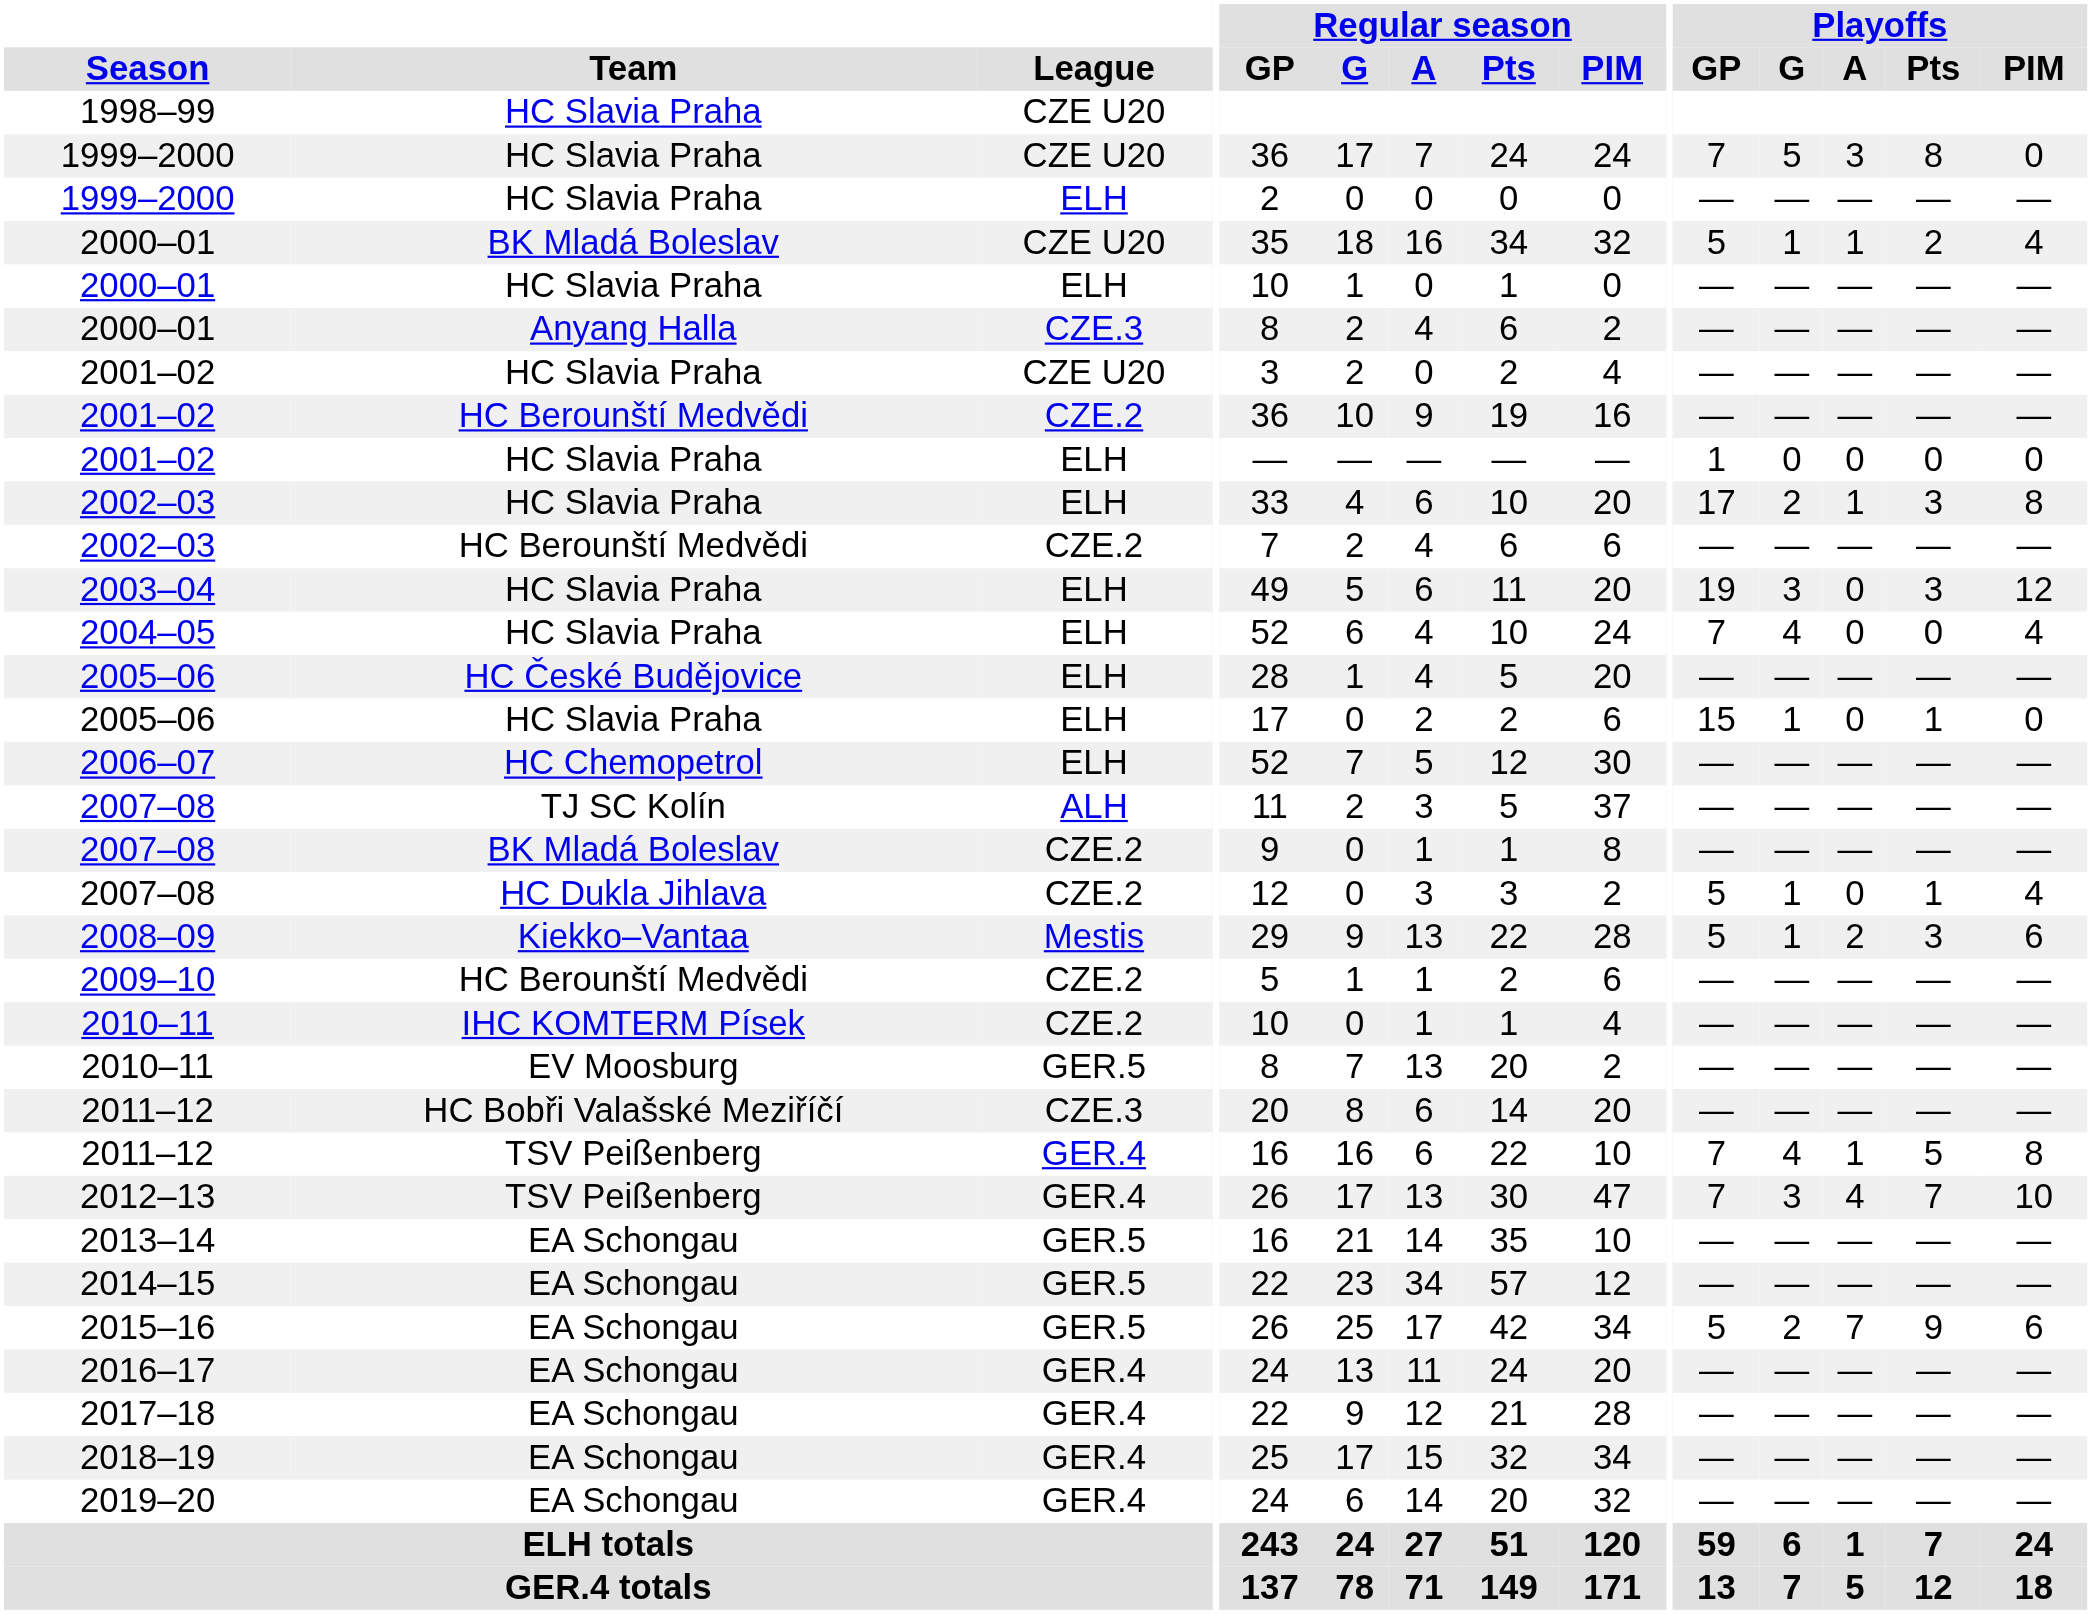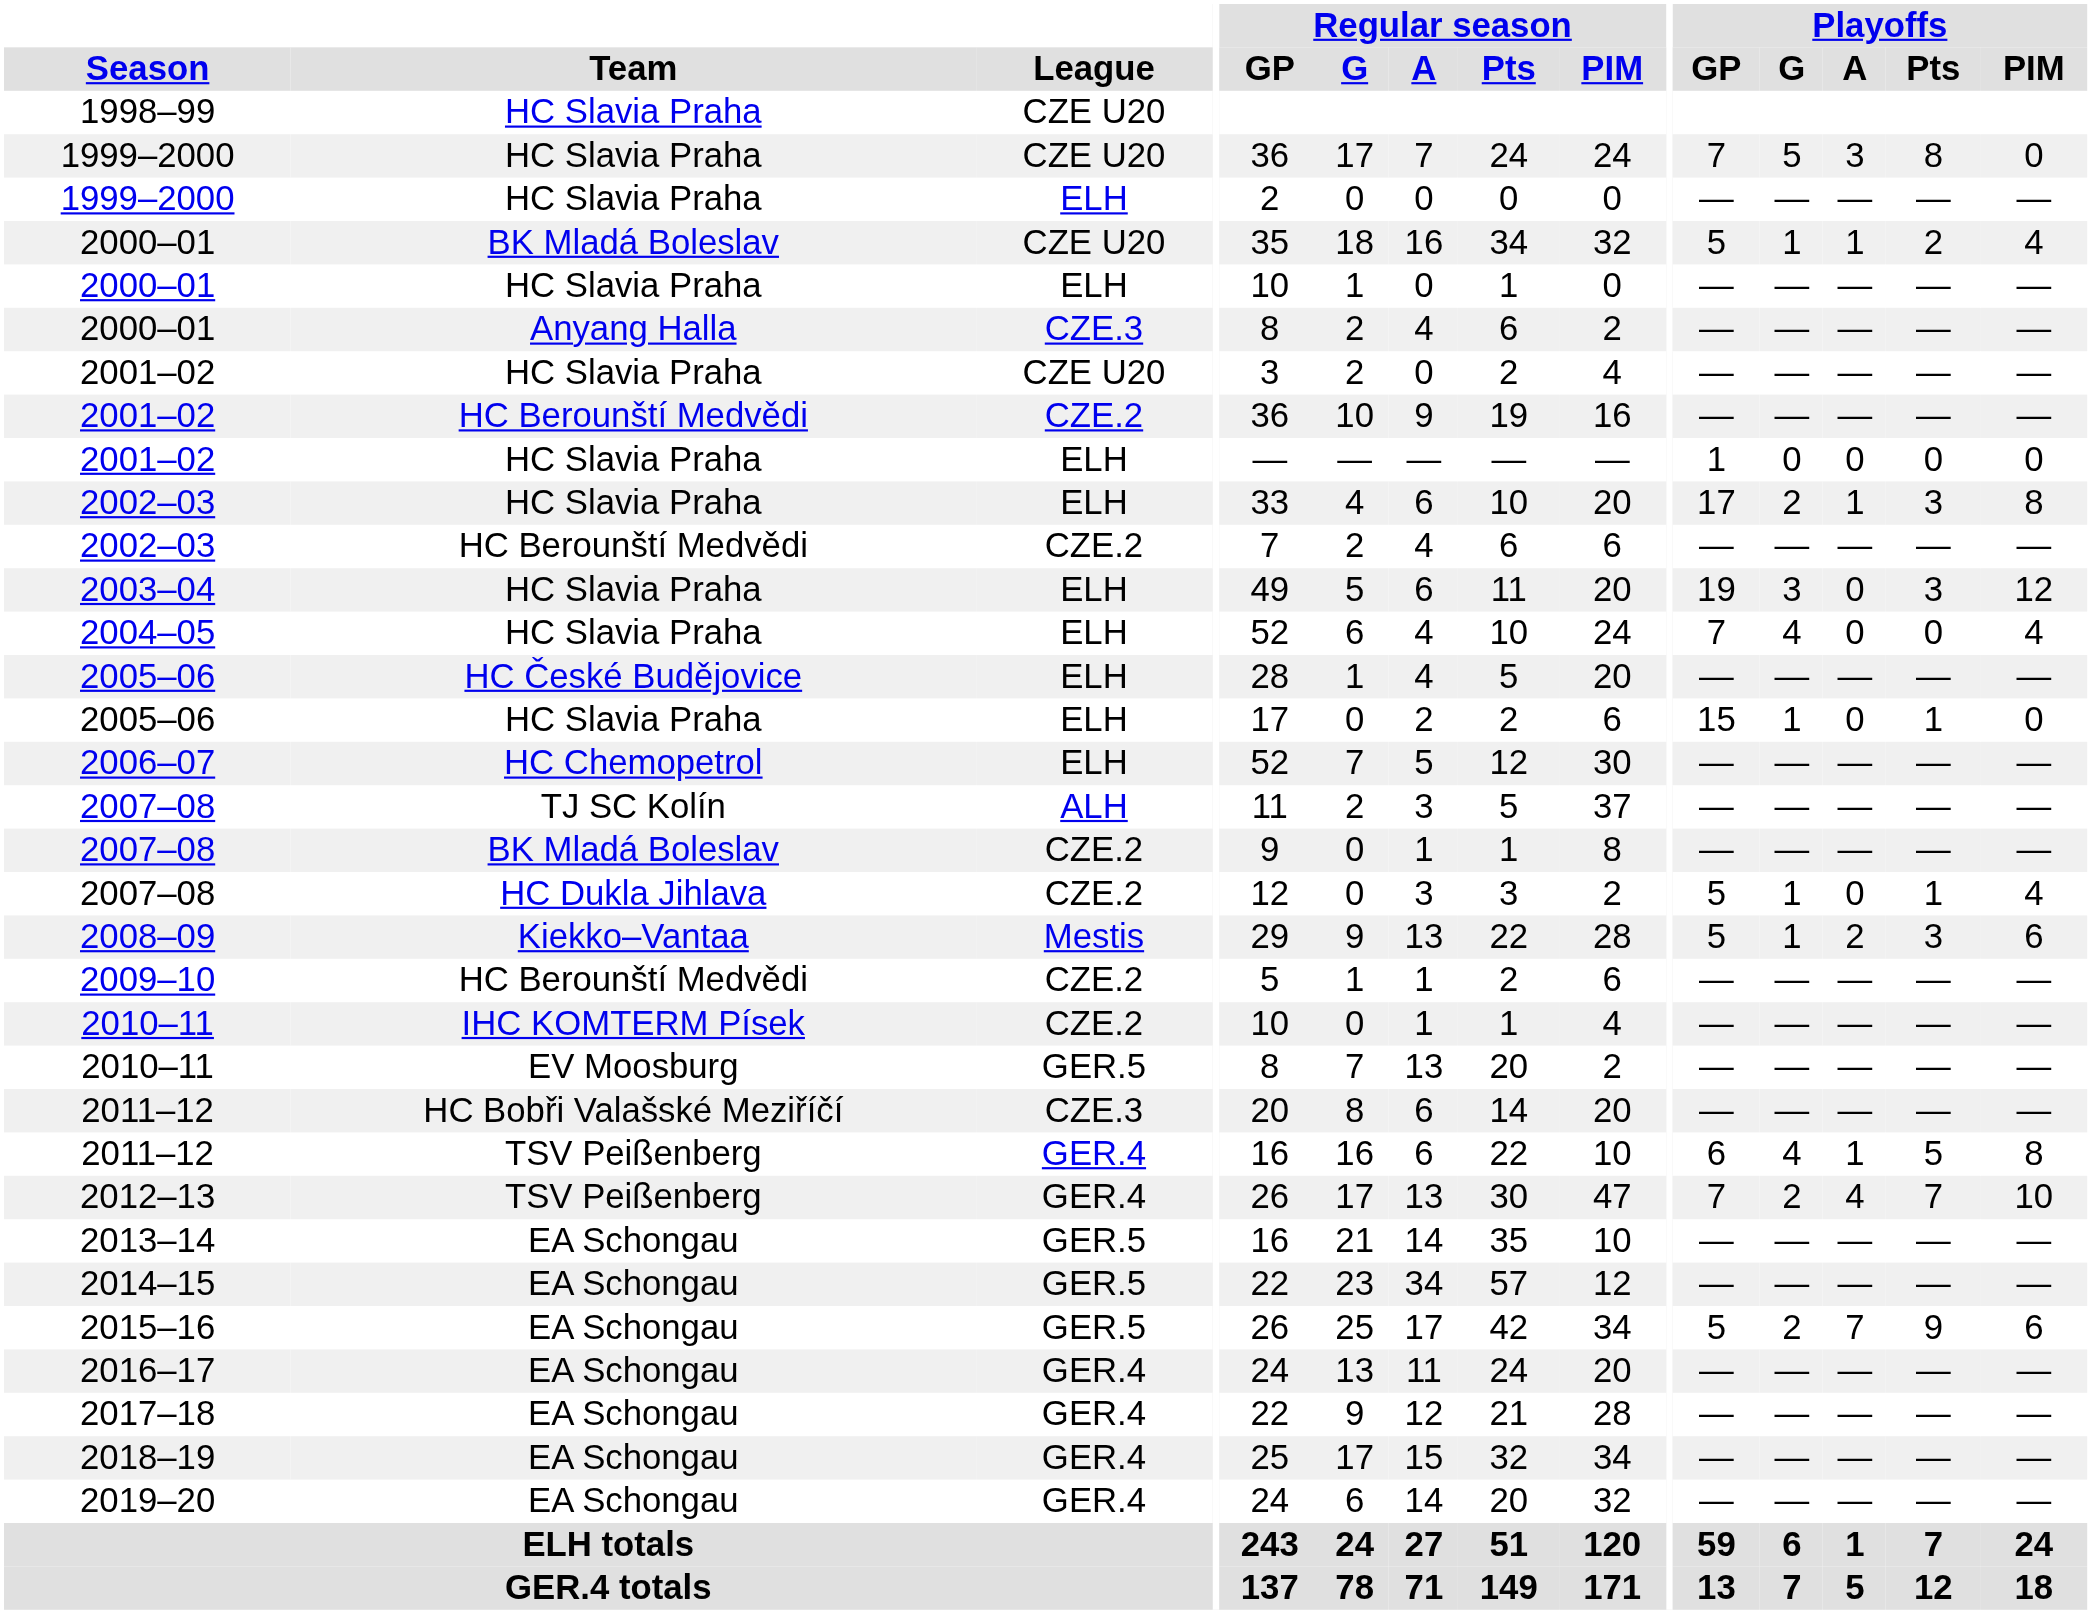2011–12 / GER.4 | Playoffs / GP: 7 -> 6
2012–13 | Playoffs / G: 3 -> 2
